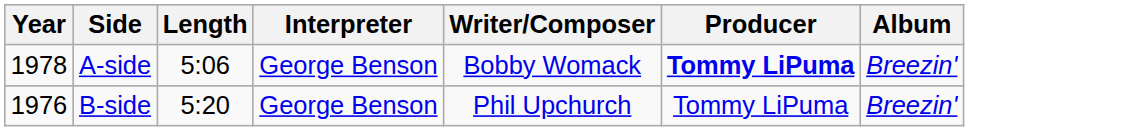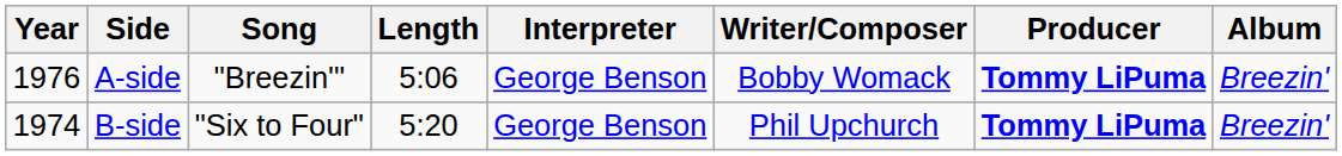+ column: Song | "Breezin'" | "Six to Four"
A-side | Year: 1978 -> 1976
B-side | Year: 1976 -> 1974
B-side | Producer: normal -> bold
